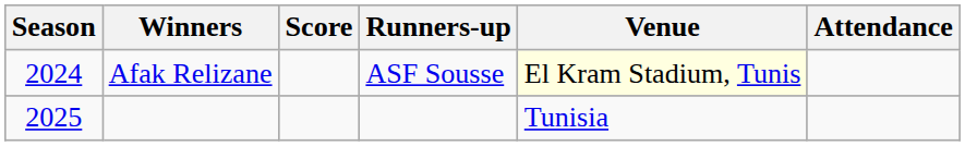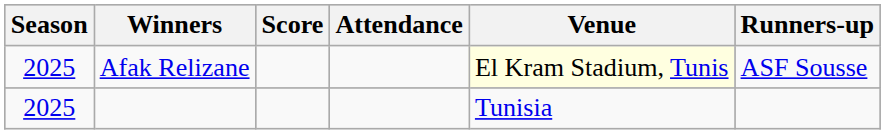columns swapped: Runners-up <-> Attendance
Afak Relizane | Season: 2024 -> 2025
